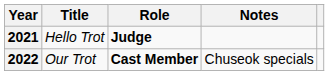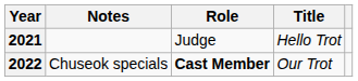columns swapped: Title <-> Notes
2021 | Role: bold -> normal
